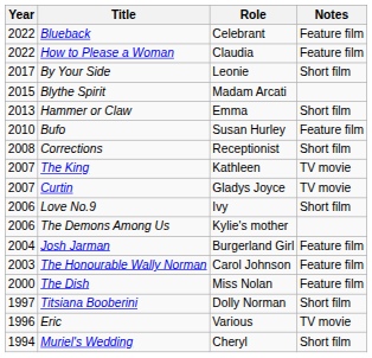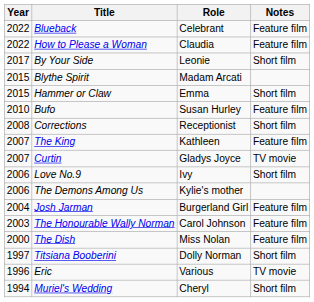Hammer or Claw | Year: 2013 -> 2015
The King | Notes: TV movie -> Feature film
